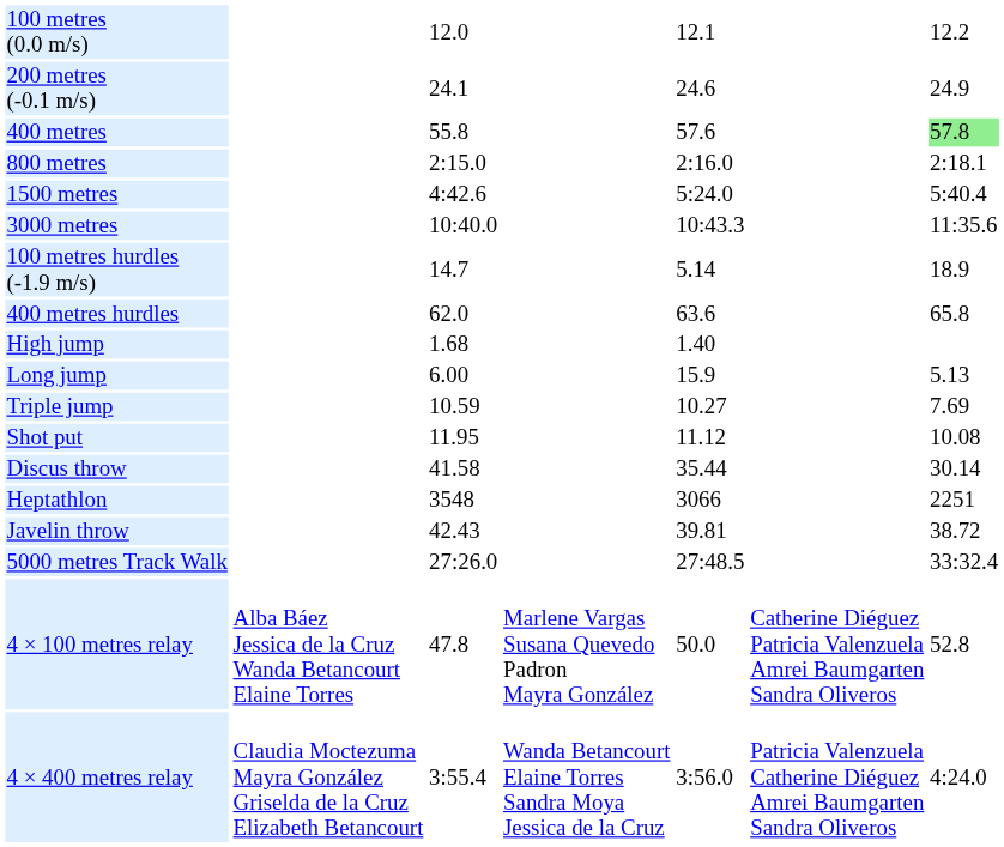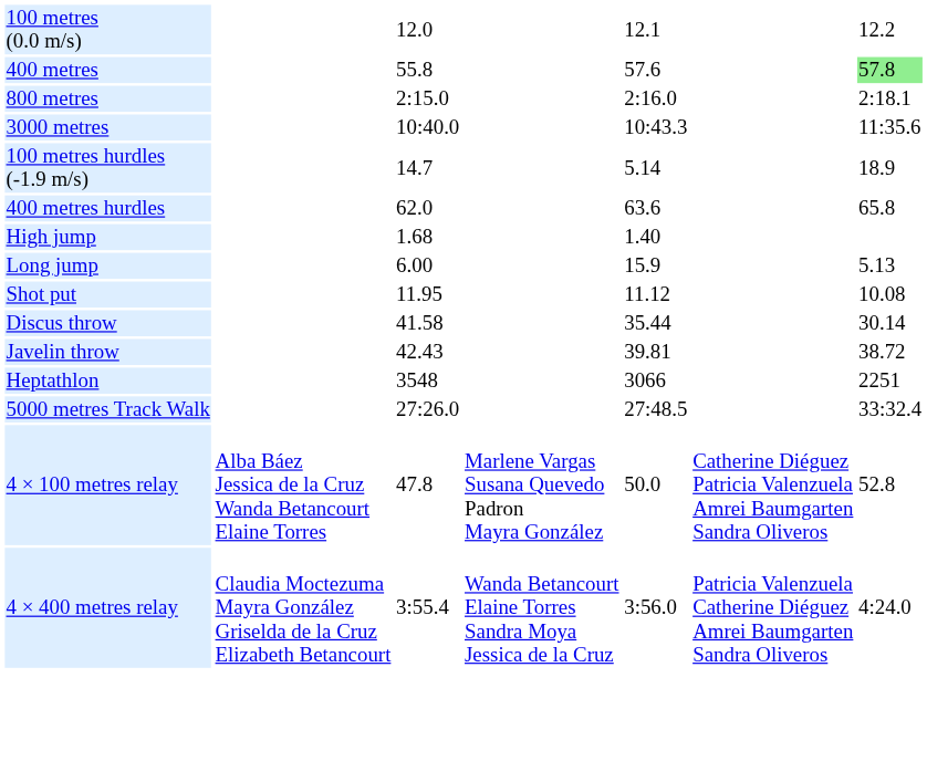- row: 200 metres (-0.1 m/s) | 24.1 | 24.6 | 24.9
- row: 1500 metres | 4:42.6 | 5:24.0 | 5:40.4
- row: Triple jump | 10.59 | 10.27 | 7.69
rows swapped: Javelin throw <-> Heptathlon
